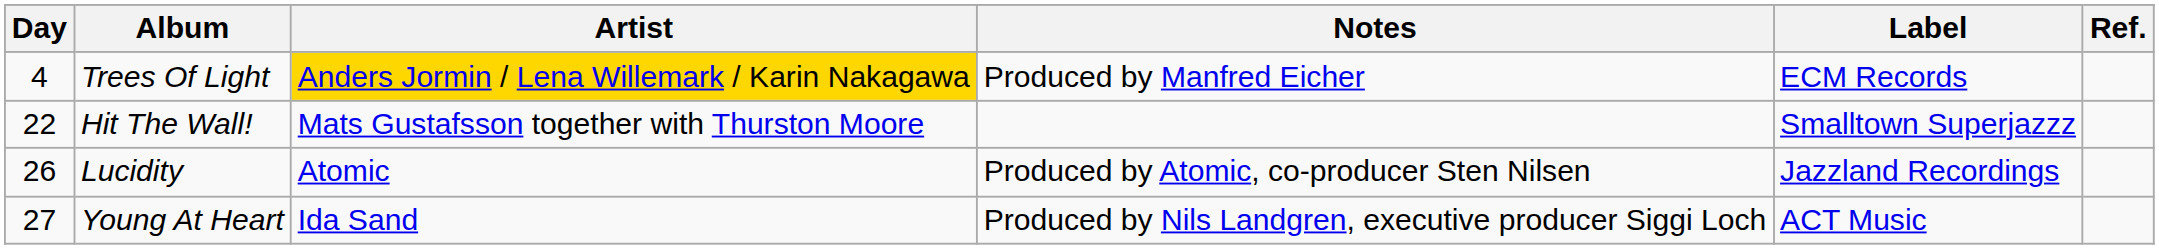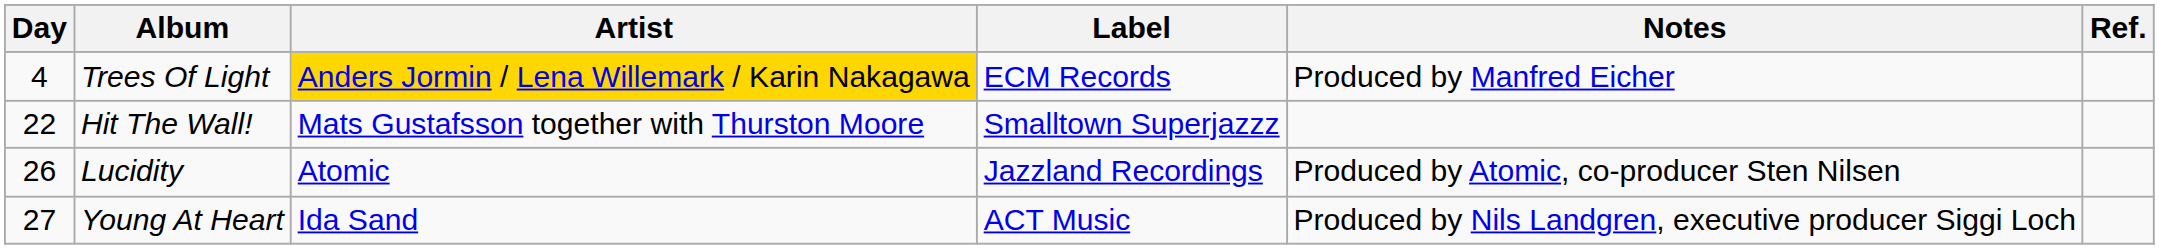columns swapped: Label <-> Notes
